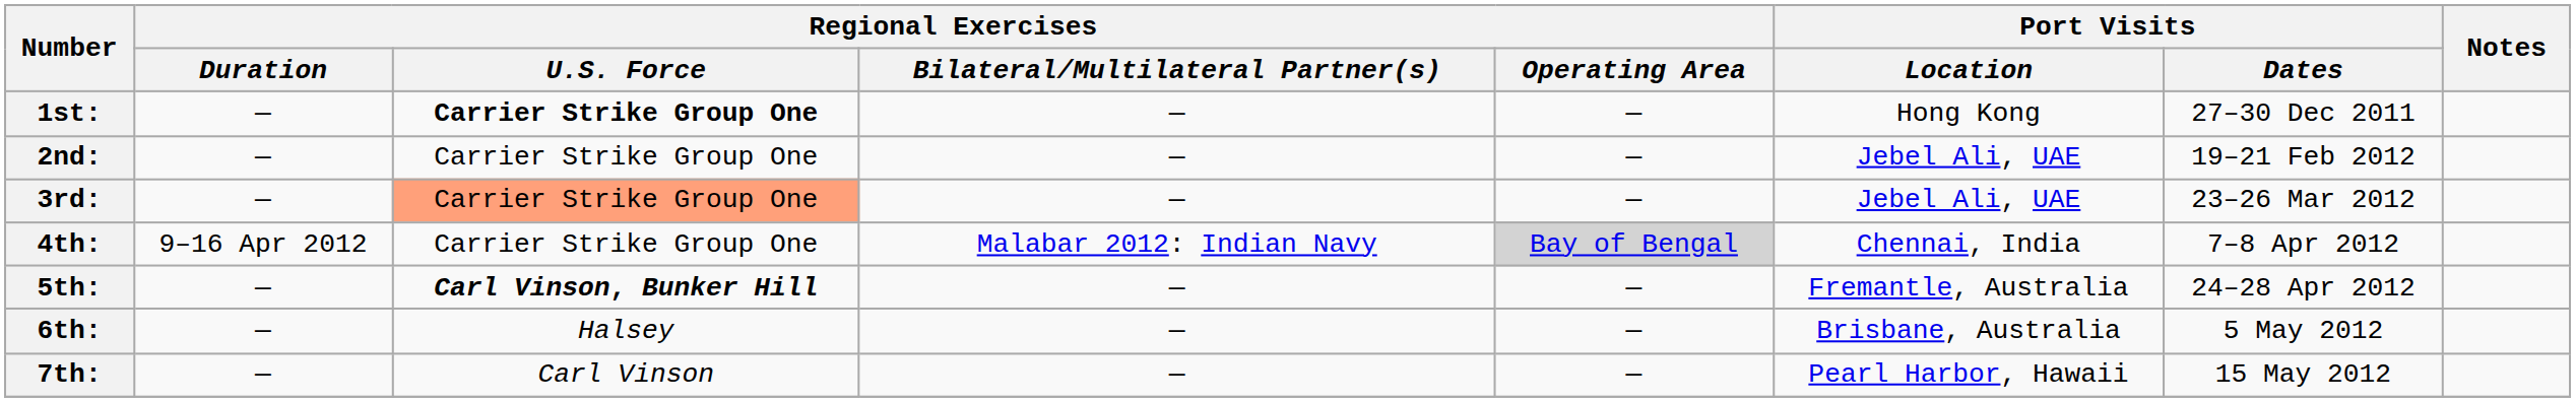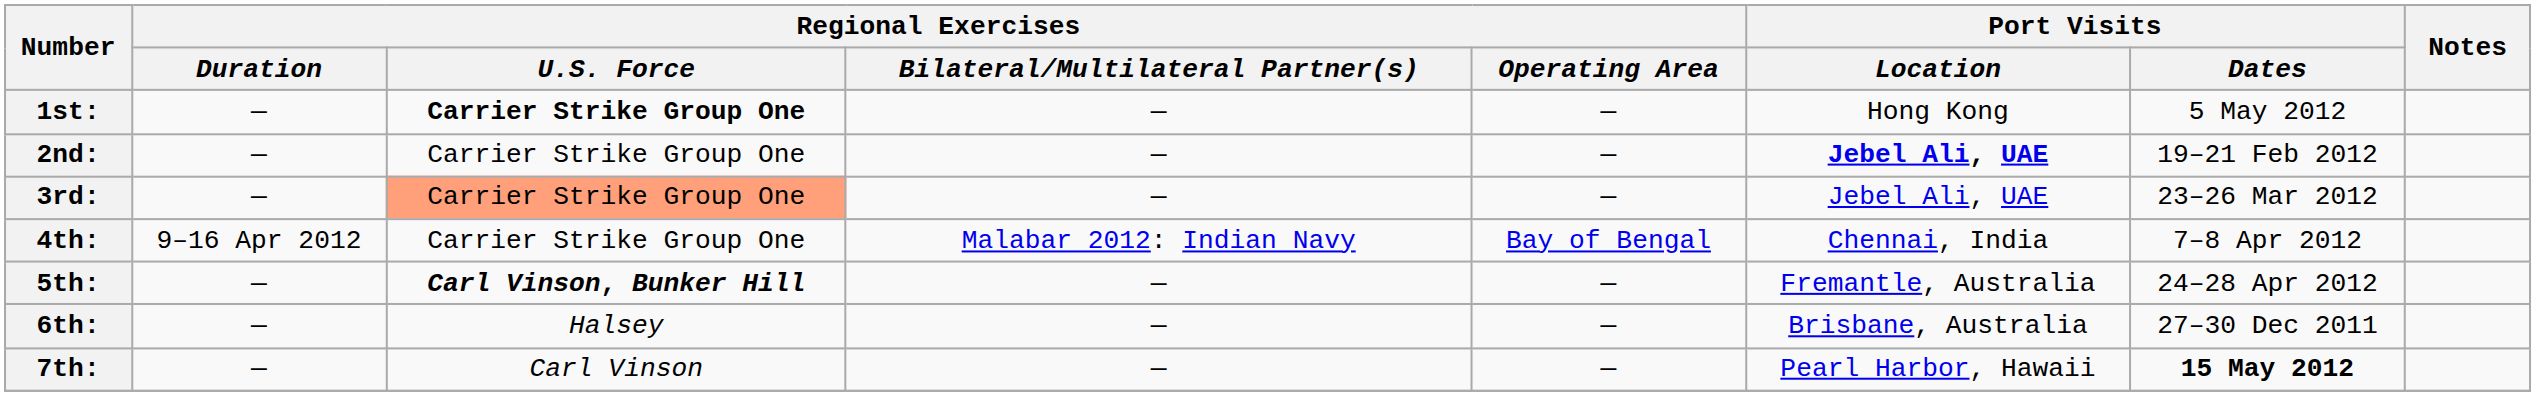1st: | Port Visits / Dates: 27–30 Dec 2011 -> 5 May 2012
2nd: | Port Visits / Location: normal -> bold
4th: | Regional Exercises / Operating Area: lightgrey background -> no background
6th: | Port Visits / Dates: 5 May 2012 -> 27–30 Dec 2011
7th: | Port Visits / Dates: normal -> bold
